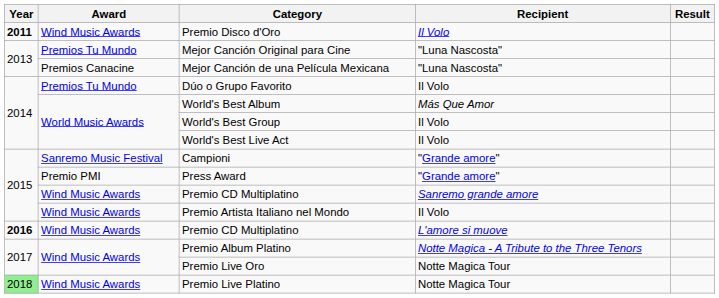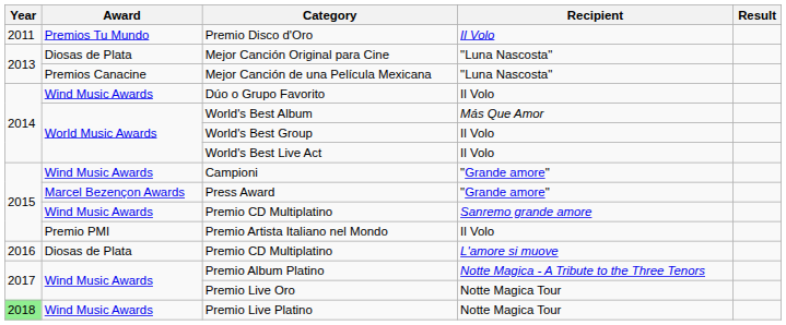Premio Disco d'Oro | Year: bold -> normal
Premio Disco d'Oro | Award: Wind Music Awards -> Premios Tu Mundo
Mejor Canción Original para Cine | Award: Premios Tu Mundo -> Diosas de Plata
Dúo o Grupo Favorito | Award: Premios Tu Mundo -> Wind Music Awards
Campioni | Award: Sanremo Music Festival -> Wind Music Awards
Press Award | Award: Premio PMI -> Marcel Bezençon Awards
Premio Artista Italiano nel Mondo | Award: Wind Music Awards -> Premio PMI
Premio CD Multiplatino / L'amore si muove | Year: bold -> normal
Premio CD Multiplatino / L'amore si muove | Award: Wind Music Awards -> Diosas de Plata
